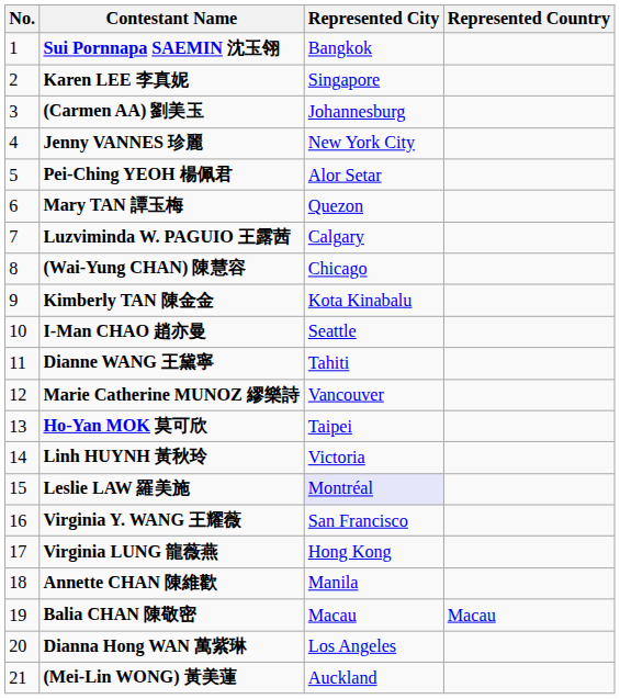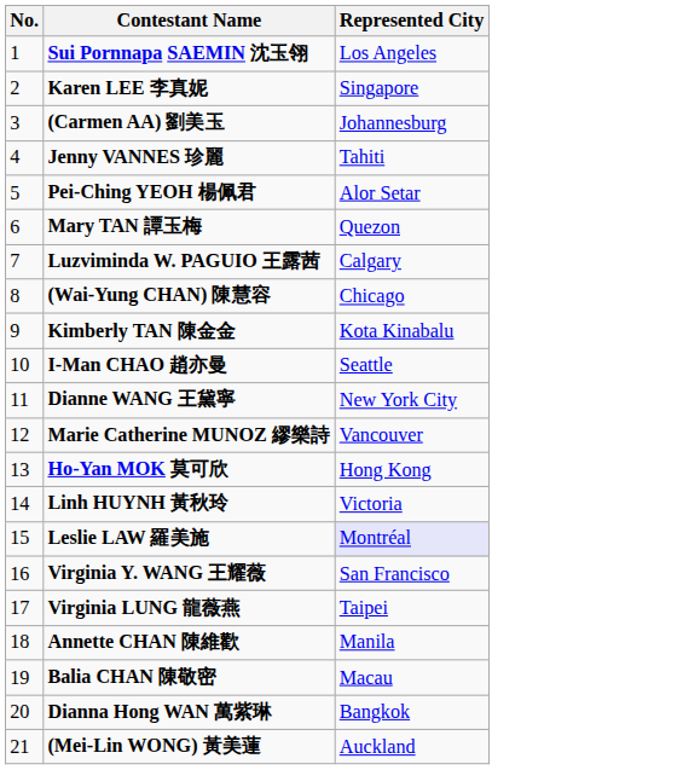- column: Represented Country | Macau
Sui Pornnapa SAEMIN 沈玉翎 | Represented City: Bangkok -> Los Angeles
Jenny VANNES 珍麗 | Represented City: New York City -> Tahiti
Dianne WANG 王黛寧 | Represented City: Tahiti -> New York City
Ho-Yan MOK 莫可欣 | Represented City: Taipei -> Hong Kong
Virginia LUNG 龍薇燕 | Represented City: Hong Kong -> Taipei
Dianna Hong WAN 萬紫琳 | Represented City: Los Angeles -> Bangkok
